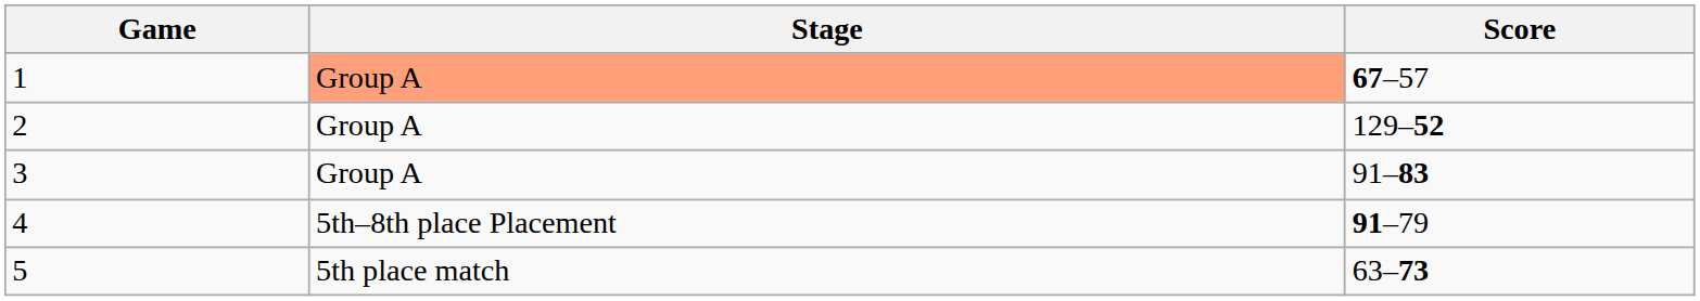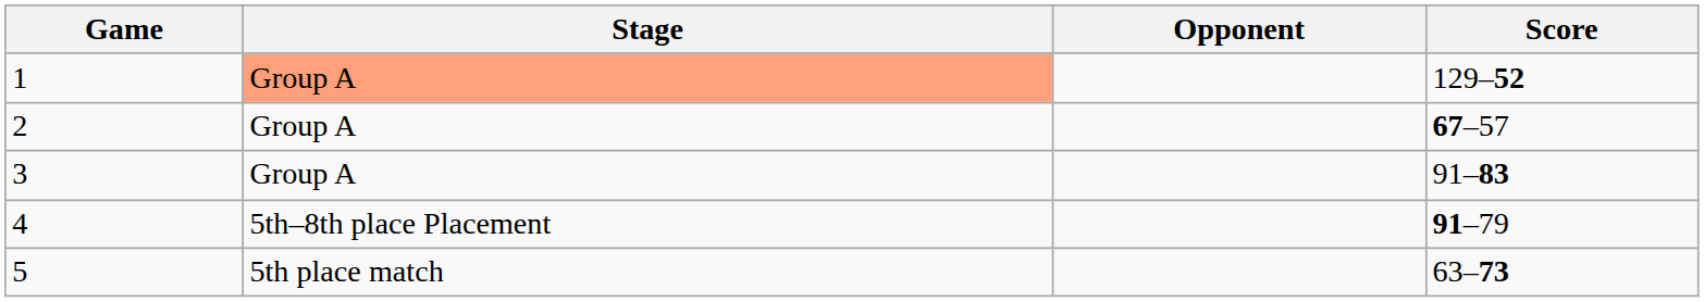+ column: Opponent
1 | Score: 67–57 -> 129–52
2 | Score: 129–52 -> 67–57
